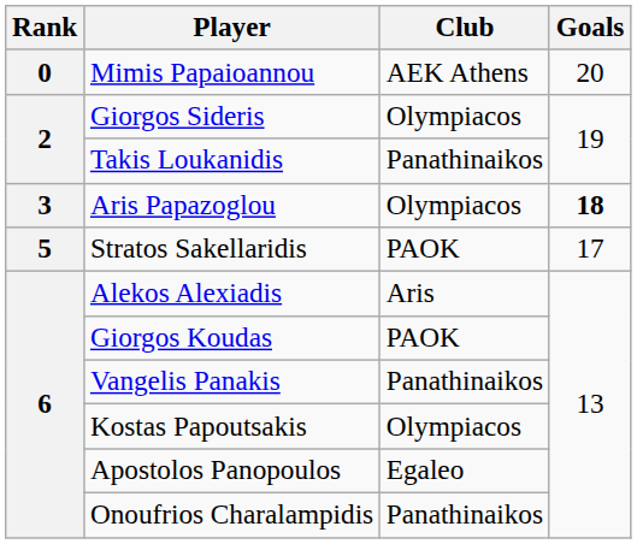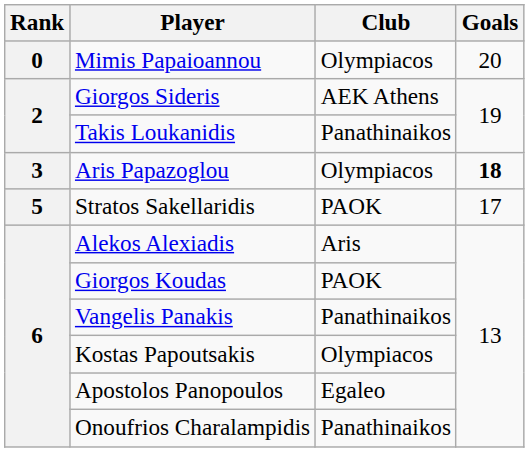Mimis Papaioannou | Club: AEK Athens -> Olympiacos
Giorgos Sideris | Club: Olympiacos -> AEK Athens
